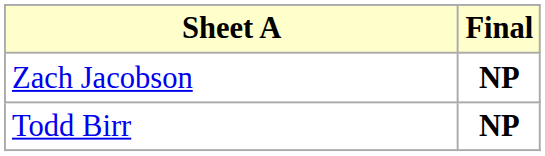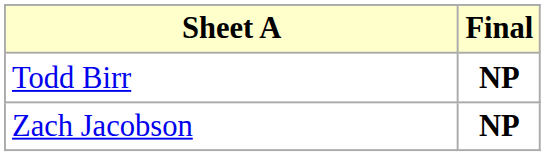rows swapped: Todd Birr <-> Zach Jacobson
